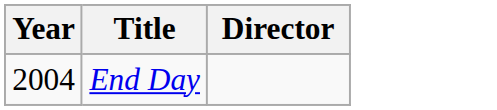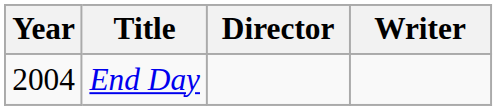+ column: Writer
